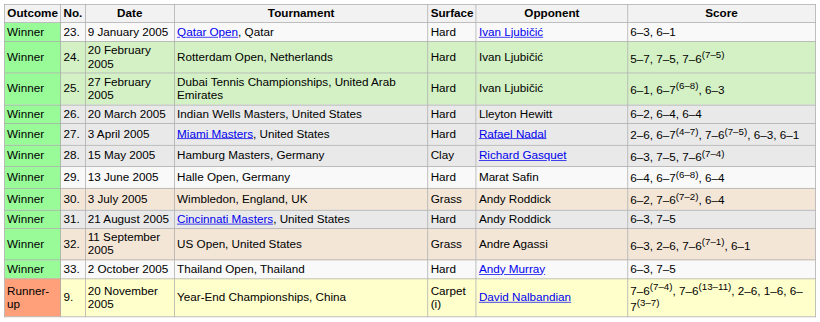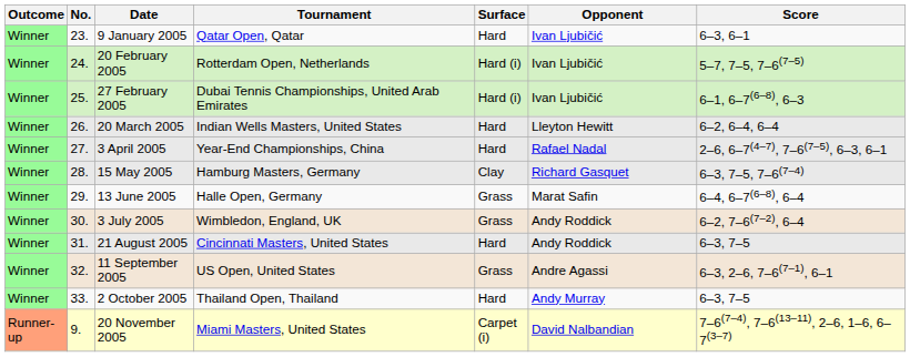20 February 2005 | Surface: Hard -> Hard (i)
27 February 2005 | Surface: Hard -> Hard (i)
3 April 2005 | Tournament: Miami Masters, United States -> Year-End Championships, China
13 June 2005 | Surface: Hard -> Grass
20 November 2005 | Tournament: Year-End Championships, China -> Miami Masters, United States
